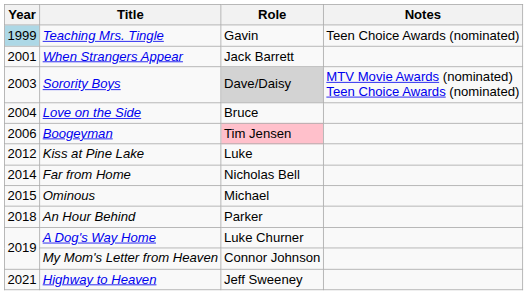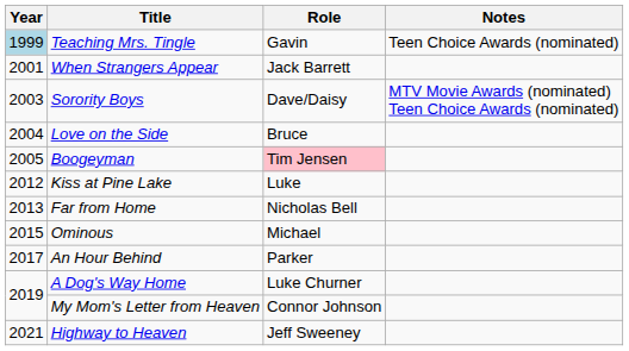Sorority Boys | Role: lightgrey background -> no background
Boogeyman | Year: 2006 -> 2005
Far from Home | Year: 2014 -> 2013
An Hour Behind | Year: 2018 -> 2017
